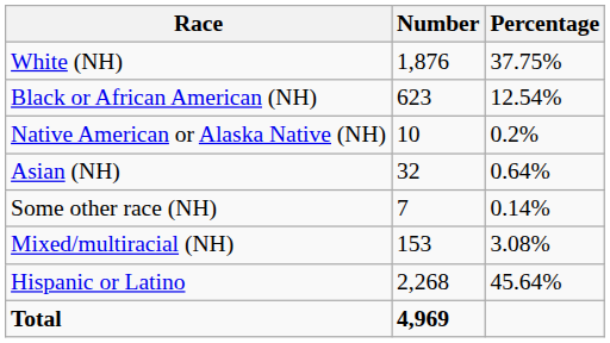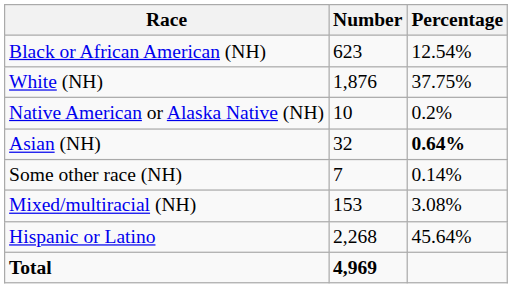rows swapped: White (NH) <-> Black or African American (NH)
Asian (NH) | Percentage: normal -> bold
